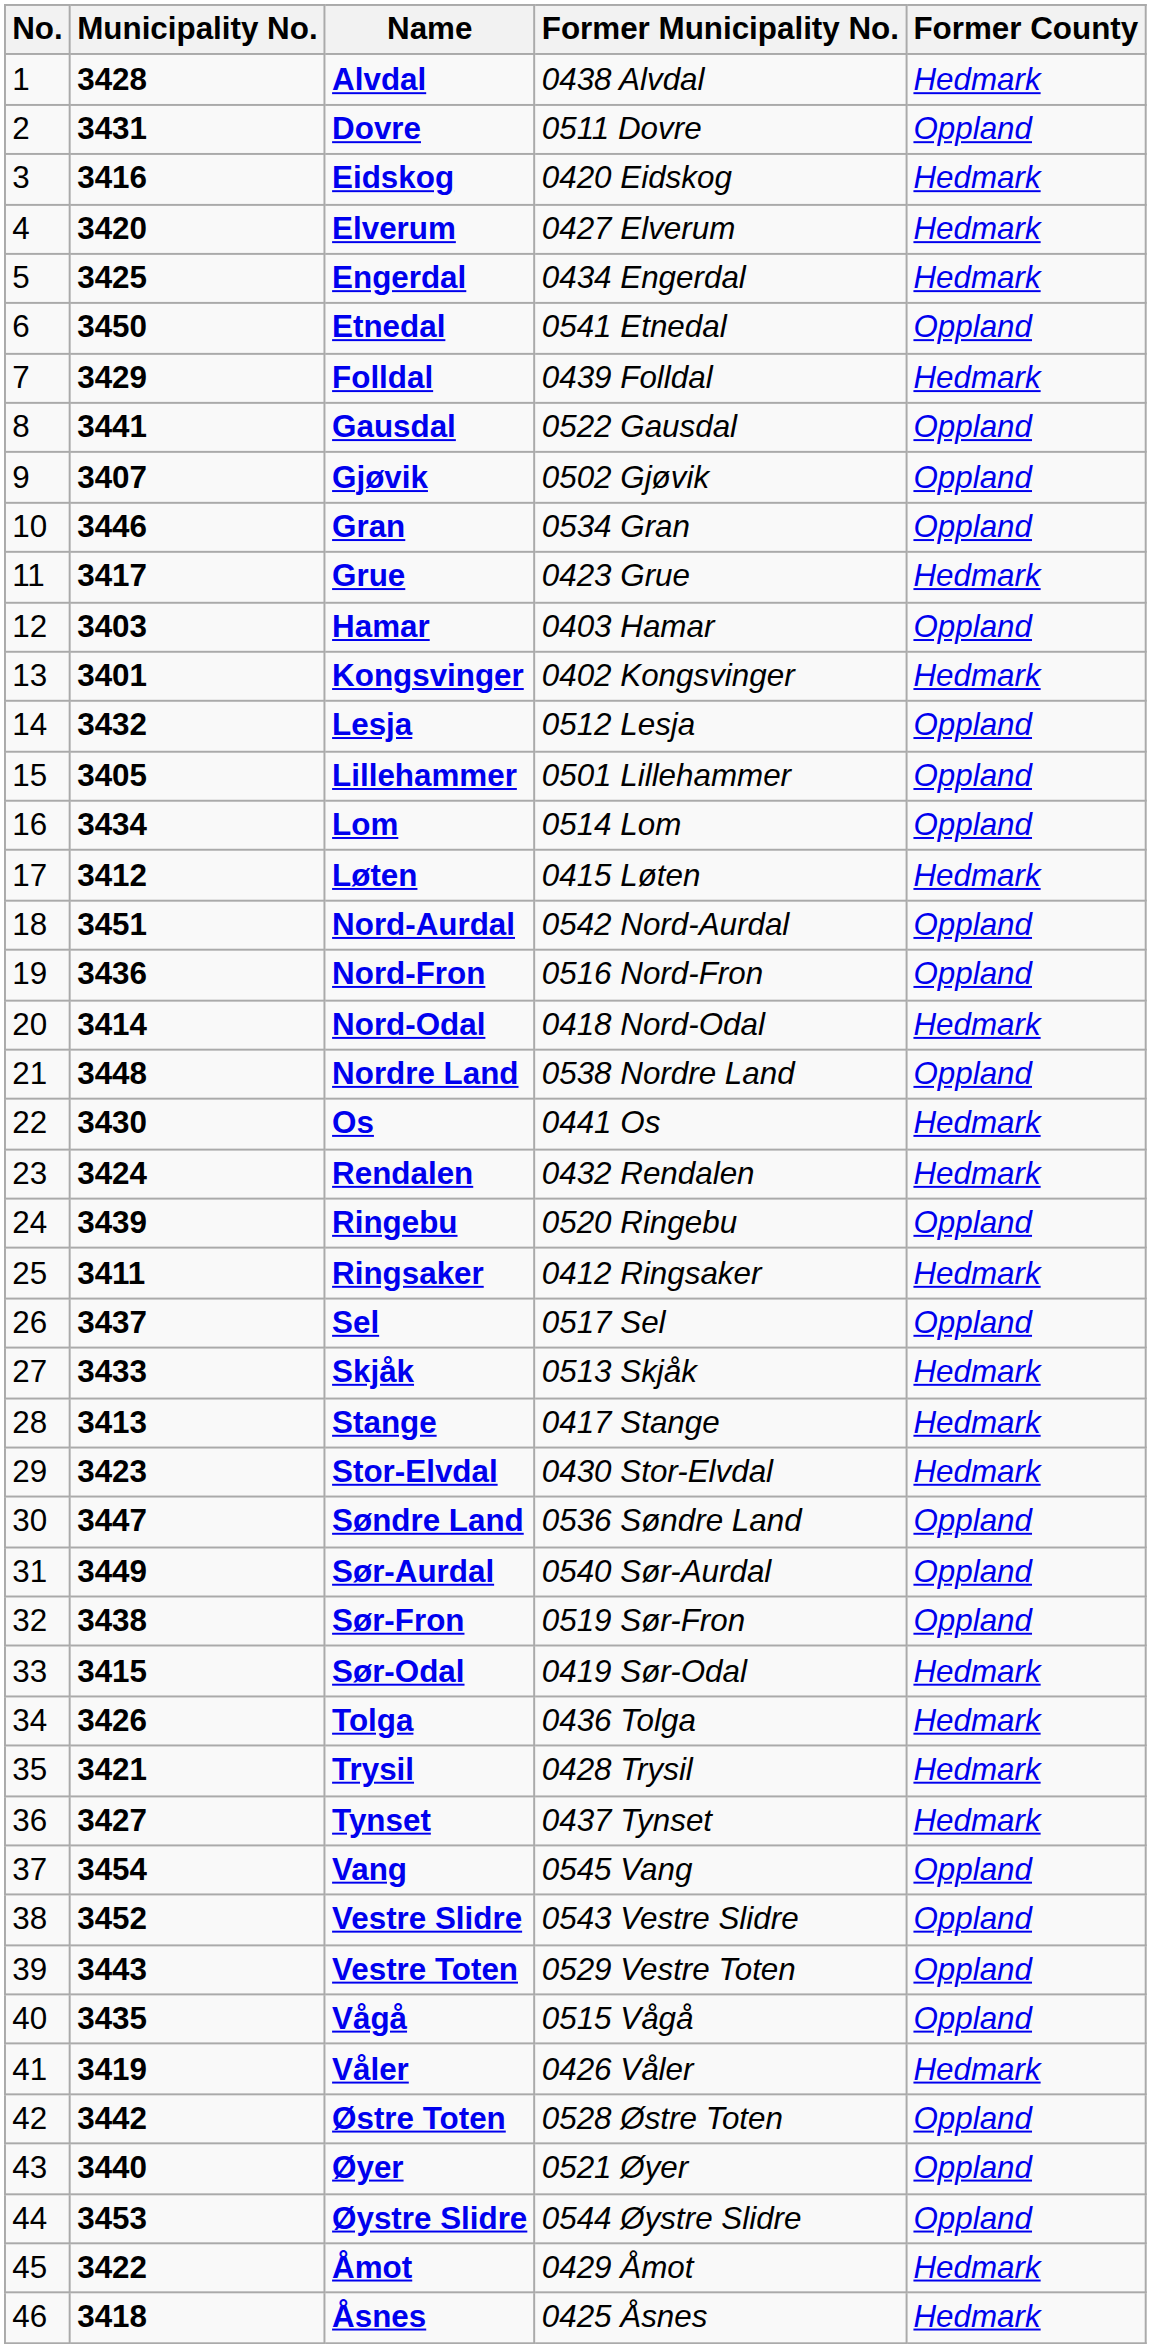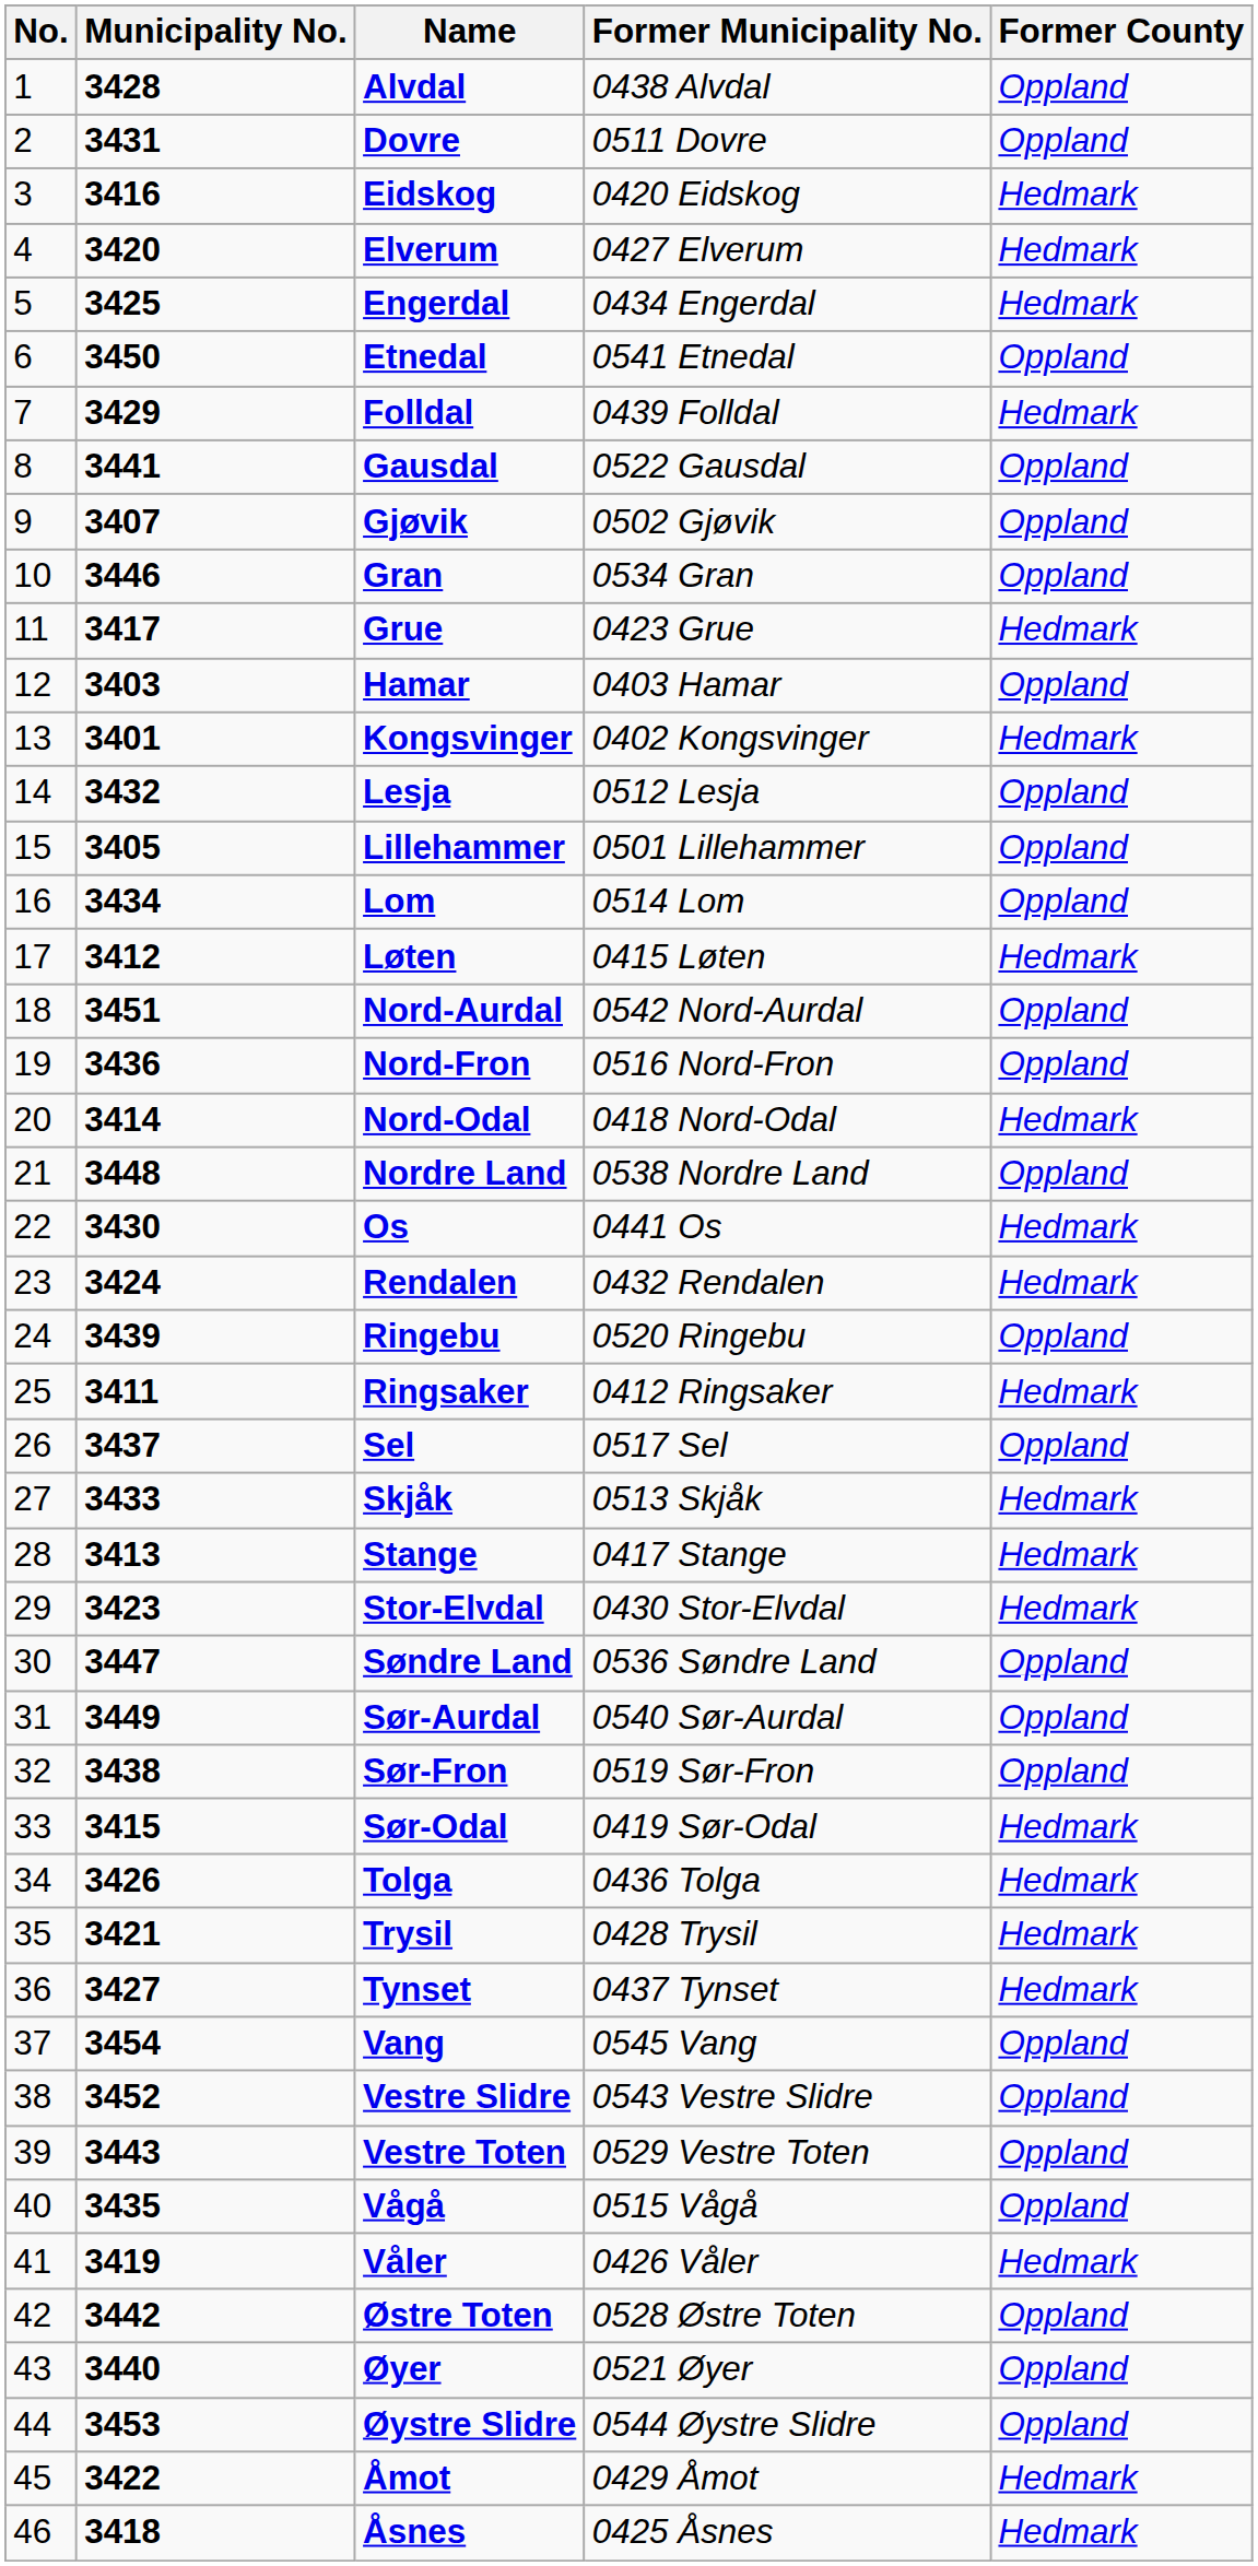Alvdal | Former County: Hedmark -> Oppland
